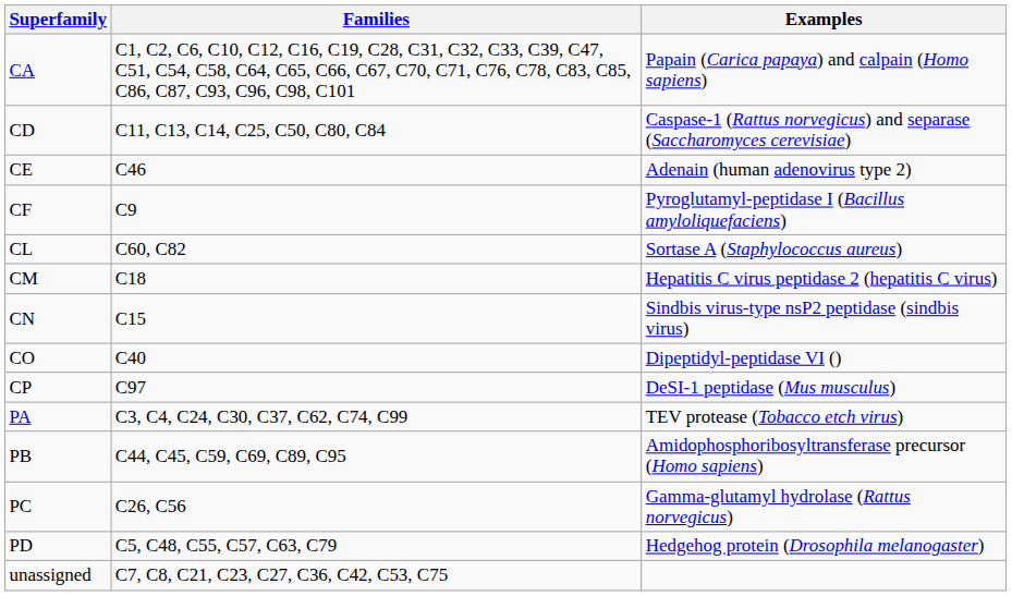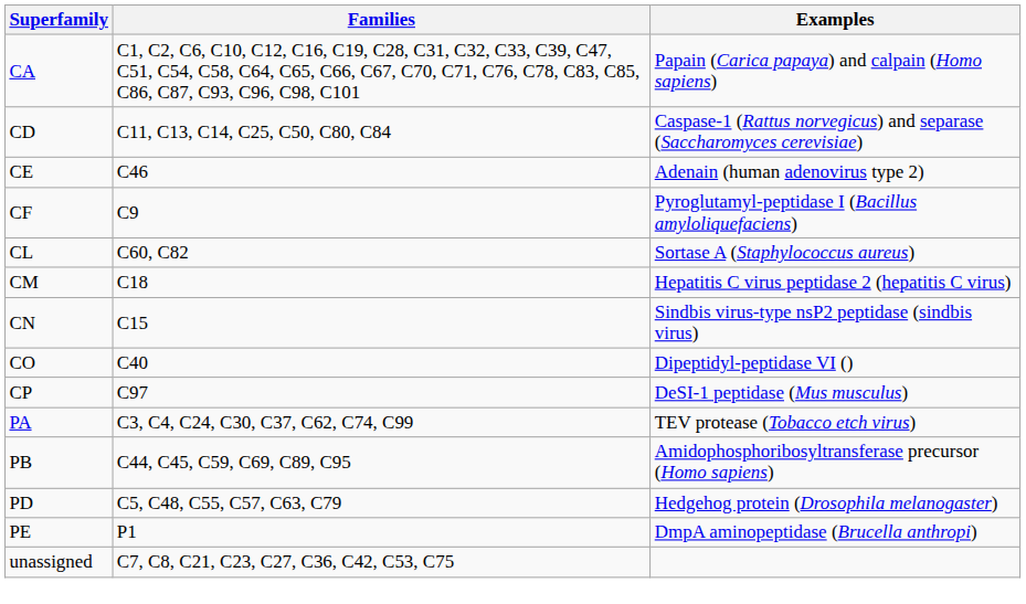- row: PC | C26, C56 | Gamma-glutamyl hydrolase (Rattus norvegicus)
+ row: PE | P1 | DmpA aminopeptidase (Brucella anthropi)
